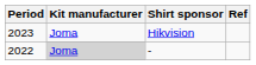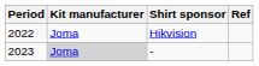Hikvision | Period: 2023 -> 2022
- | Period: 2022 -> 2023
